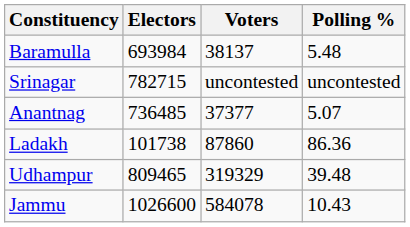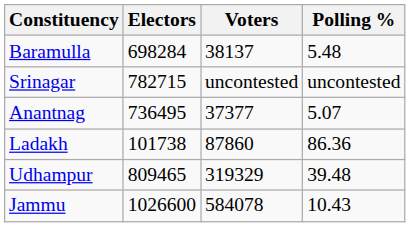Baramulla | Electors: 693984 -> 698284
Anantnag | Electors: 736485 -> 736495
